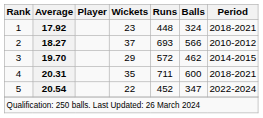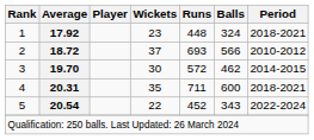2 | Average: 18.27 -> 18.72
3 | Wickets: 29 -> 30
5 | Balls: 347 -> 343
